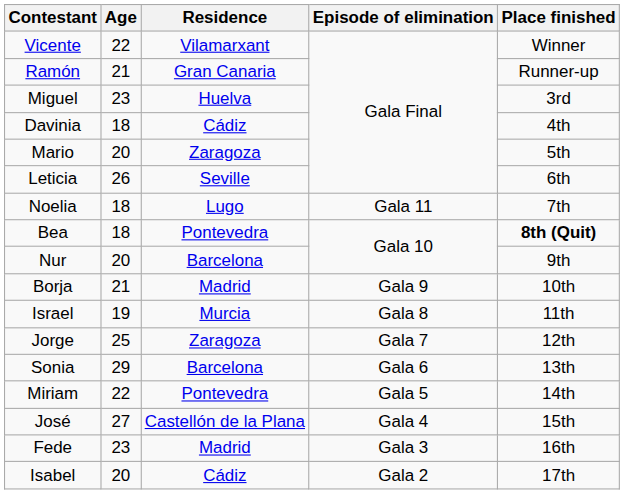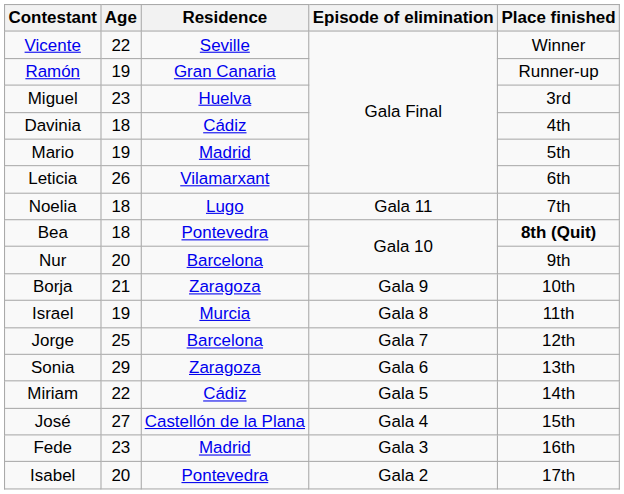Vicente | Residence: Vilamarxant -> Seville
Ramón | Age: 21 -> 19
Mario | Age: 20 -> 19
Mario | Residence: Zaragoza -> Madrid
Leticia | Residence: Seville -> Vilamarxant
Borja | Residence: Madrid -> Zaragoza
Jorge | Residence: Zaragoza -> Barcelona
Sonia | Residence: Barcelona -> Zaragoza
Miriam | Residence: Pontevedra -> Cádiz
Isabel | Residence: Cádiz -> Pontevedra
